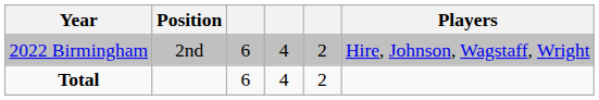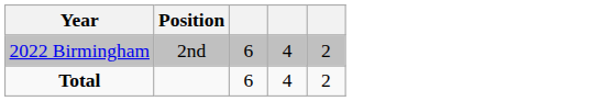- column: Players | Hire, Johnson, Wagstaff, Wright
